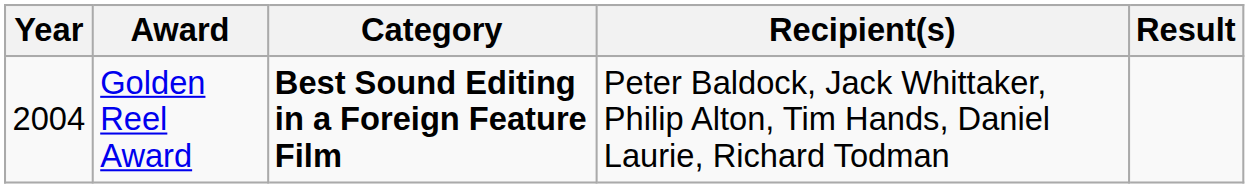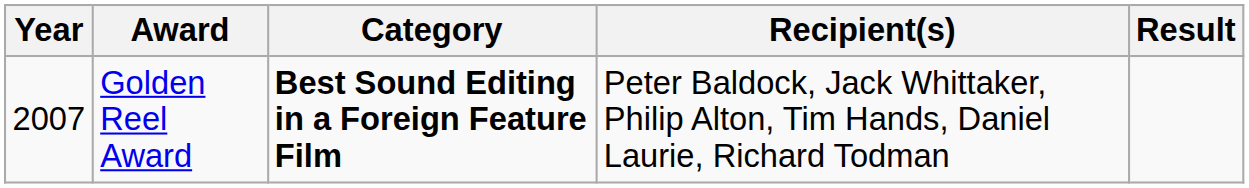Golden Reel Award | Year: 2004 -> 2007
